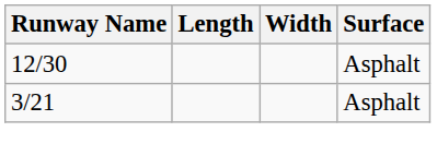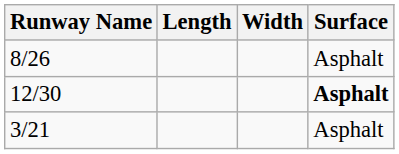+ row: 8/26 | Asphalt
12/30 | Surface: normal -> bold
